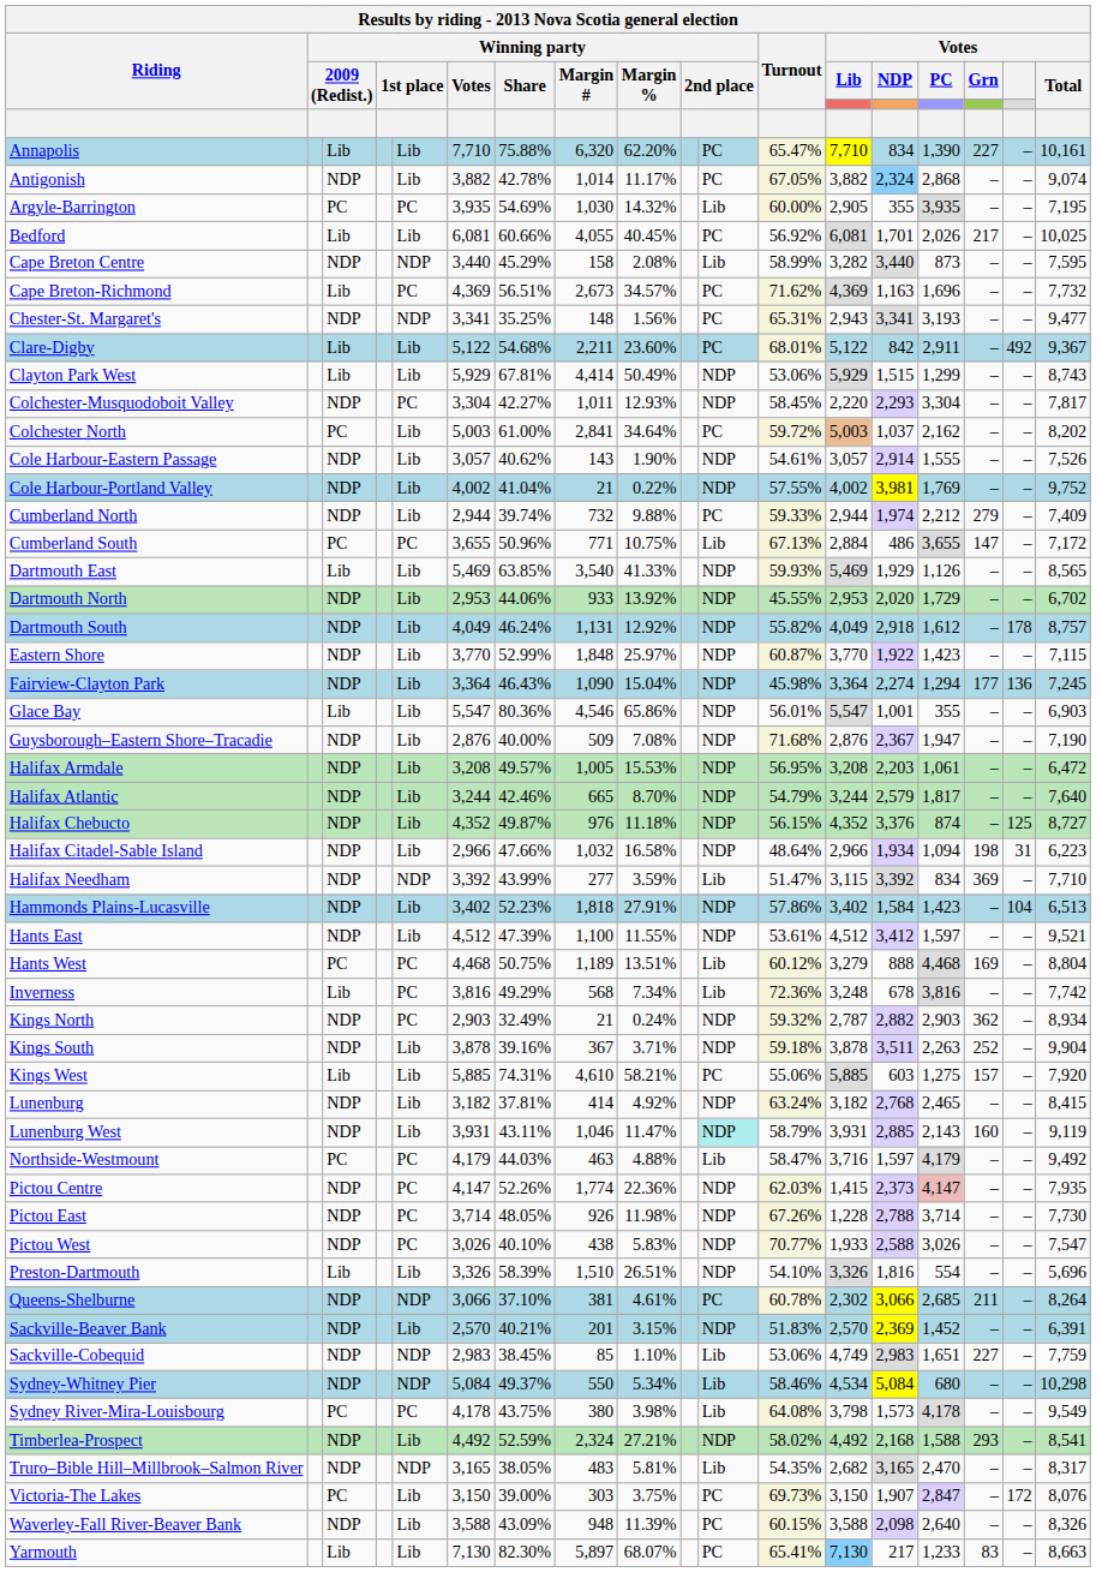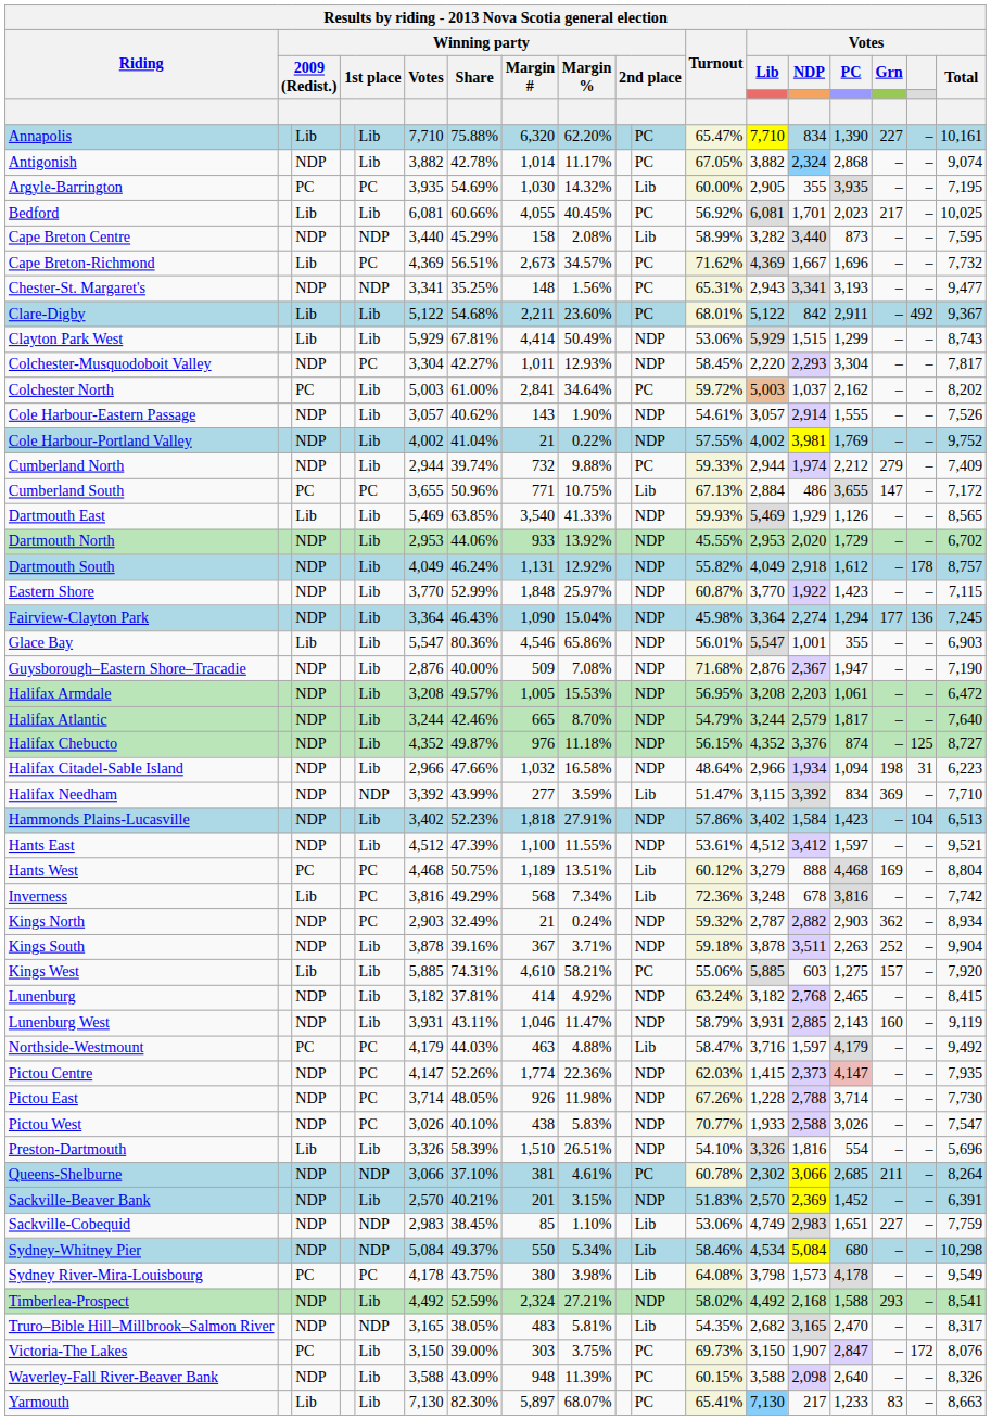Bedford | column 15: 2,026 -> 2,023
Cape Breton-Richmond | column 14: 1,163 -> 1,667
Lunenburg West | column 11: paleturquoise background -> no background
